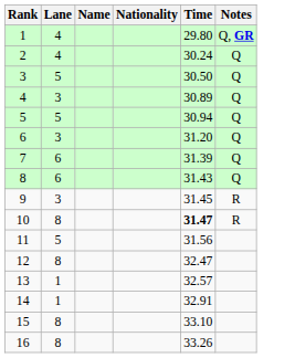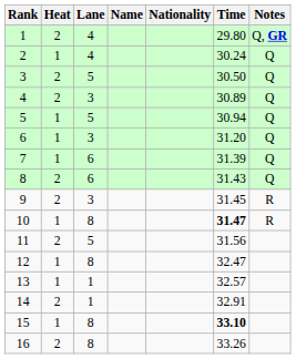+ column: Heat | 2 | 1 | 2 | 2 | 1 | 1 | 1 | 2 | 2 | 1 | 2 | 1 | 1 | 2 | 1 | 2
15 | Time: normal -> bold
